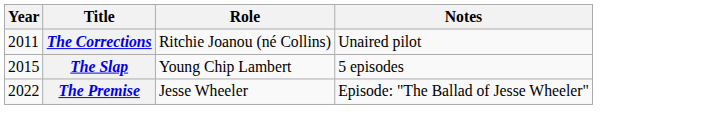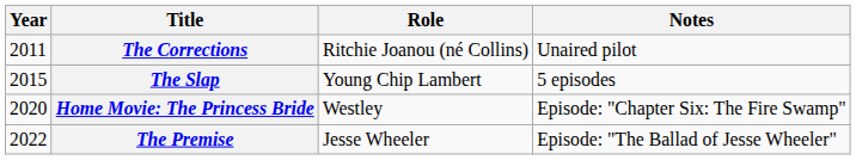+ row: 2020 | Home Movie: The Princess Bride | Westley | Episode: "Chapter Six: The Fire Swamp"
